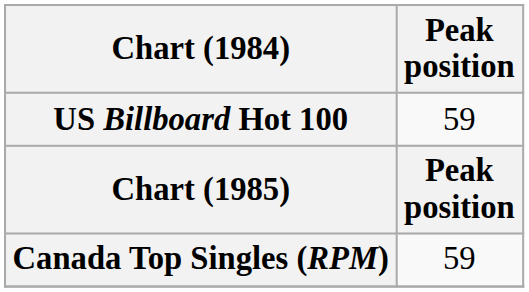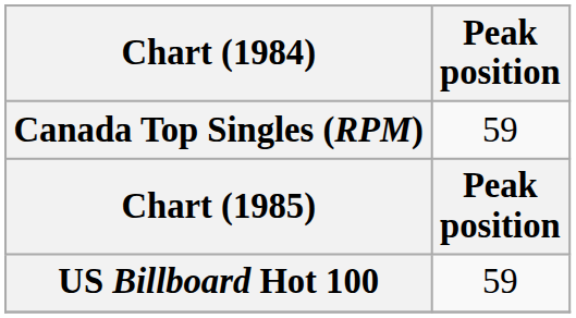rows swapped: Canada Top Singles (RPM) <-> US Billboard Hot 100
